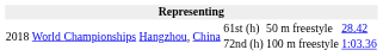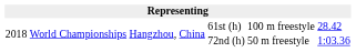61st (h) | column 5: 50 m freestyle -> 100 m freestyle
72nd (h) | column 5: 100 m freestyle -> 50 m freestyle
